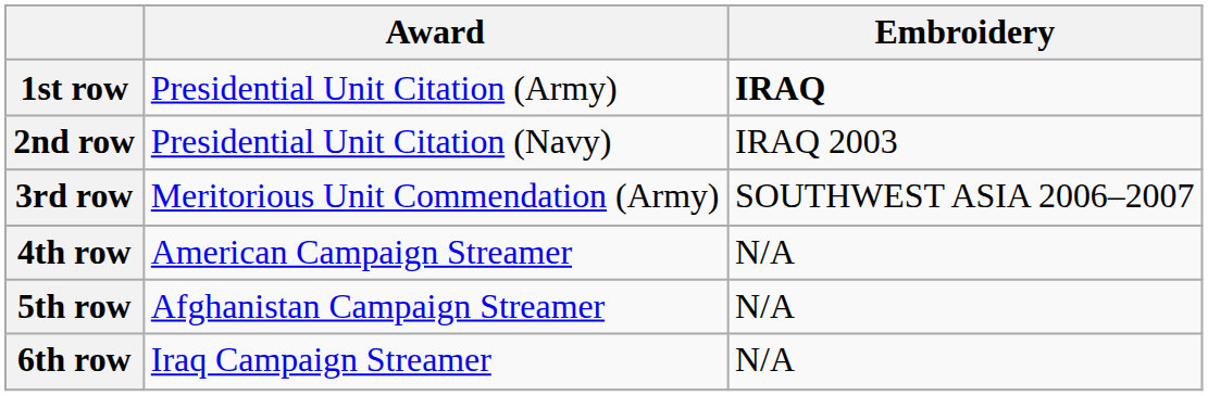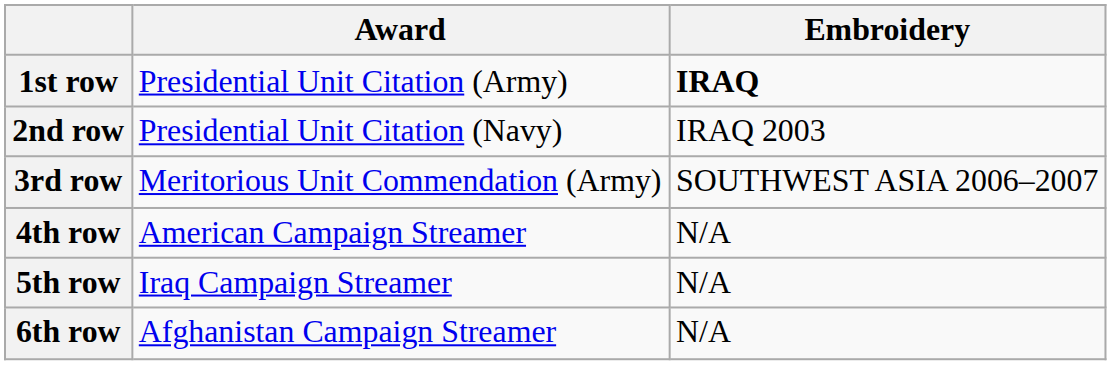5th row | Award: Afghanistan Campaign Streamer -> Iraq Campaign Streamer
6th row | Award: Iraq Campaign Streamer -> Afghanistan Campaign Streamer
